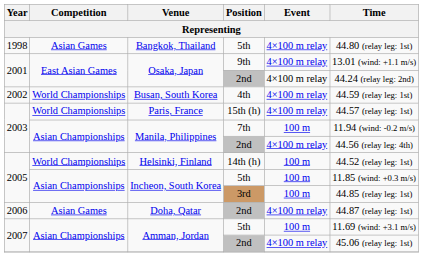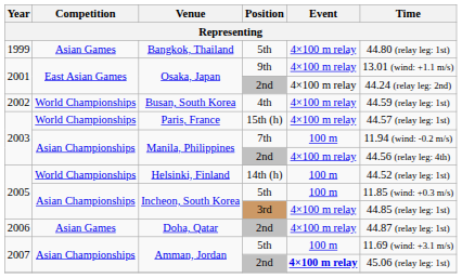Bangkok, Thailand | Year: 1998 -> 1999
Incheon, South Korea / 3rd | Event: 100 m -> 4×100 m relay
Amman, Jordan / 2nd | Event: normal -> bold
